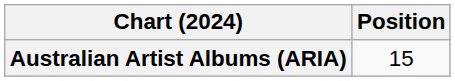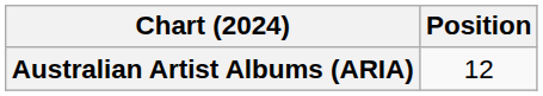Australian Artist Albums (ARIA) | Position: 15 -> 12
